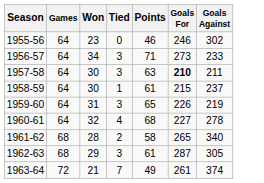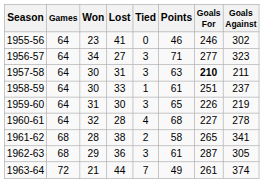+ column: Lost | 41 | 27 | 31 | 33 | 30 | 28 | 38 | 36 | 44
1956-57 | Goals For: 273 -> 277
1956-57 | Goals Against: 233 -> 323
1958-59 | Goals For: 215 -> 251
1961-62 | Goals Against: 340 -> 341
